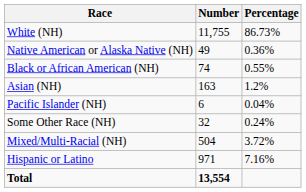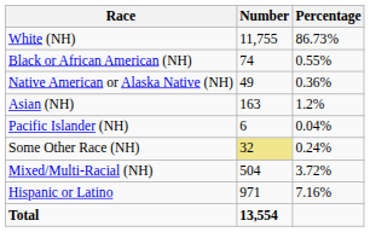rows swapped: Black or African American (NH) <-> Native American or Alaska Native (NH)
Some Other Race (NH) | Number: no background -> khaki background
